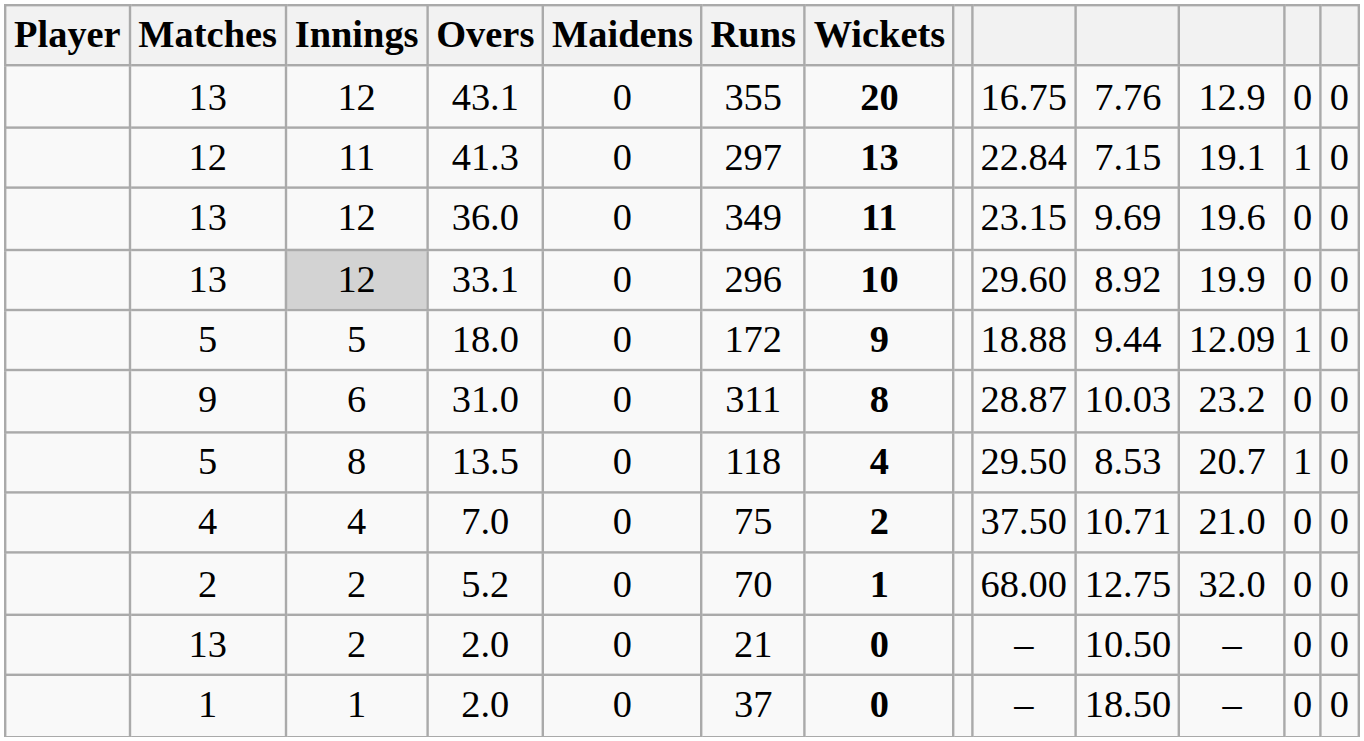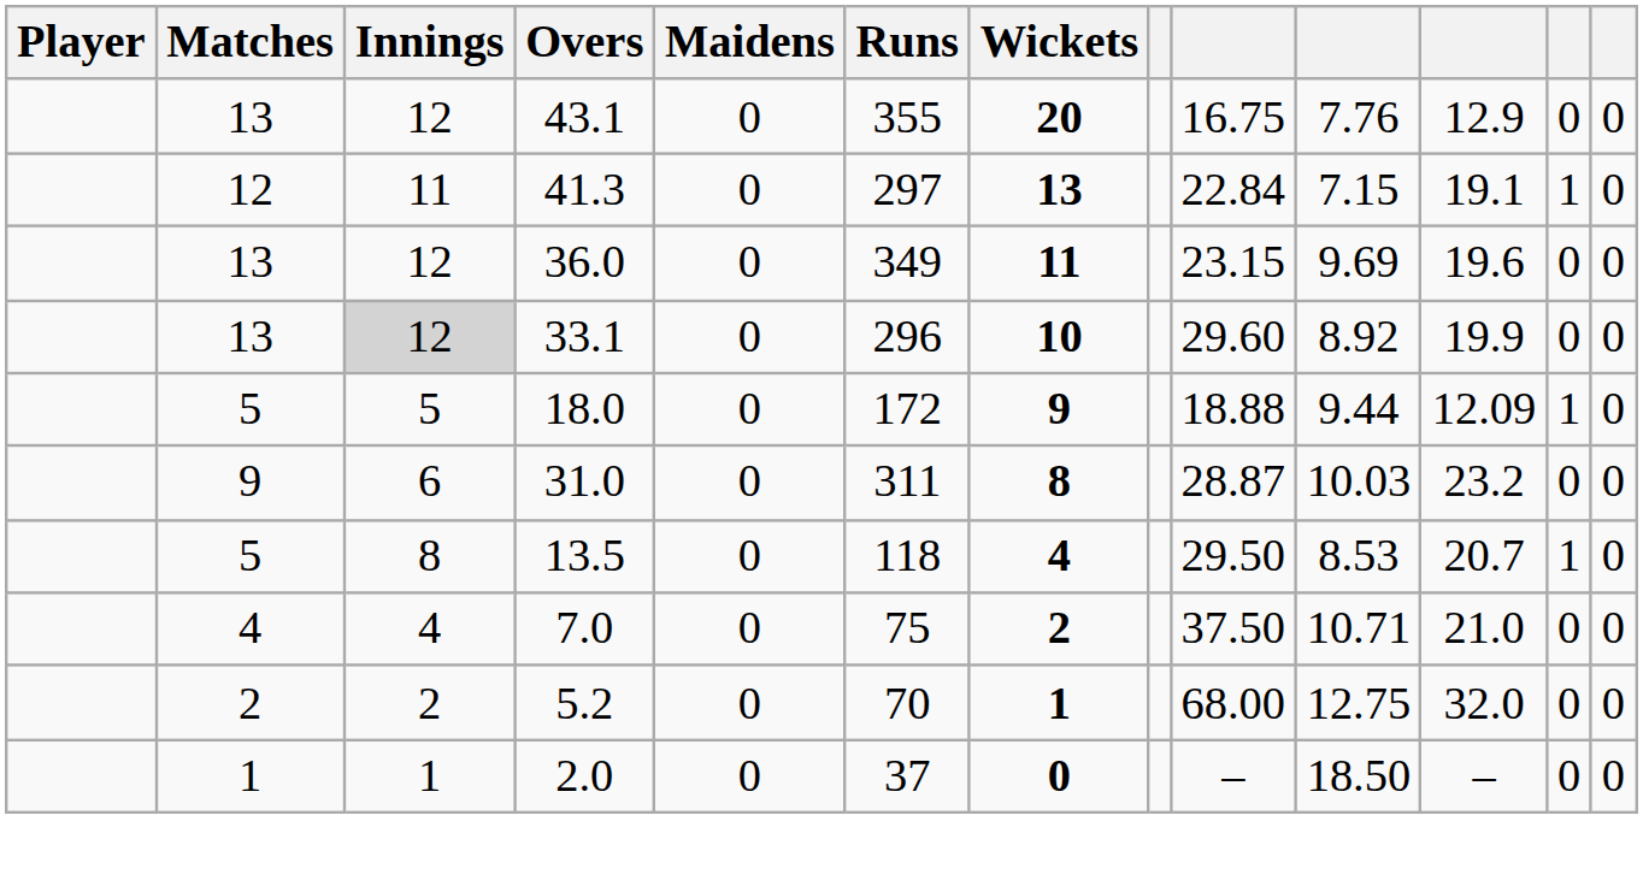- row: 13 | 2 | 2.0 | 0 | 21 | 0 | – | 10.50 | – | 0 | 0
